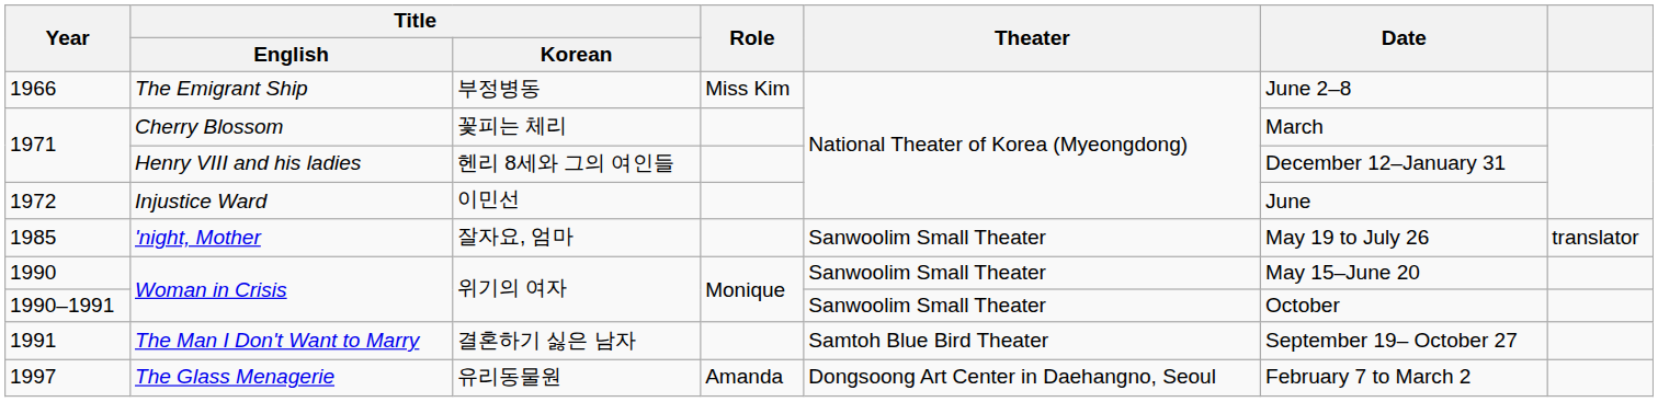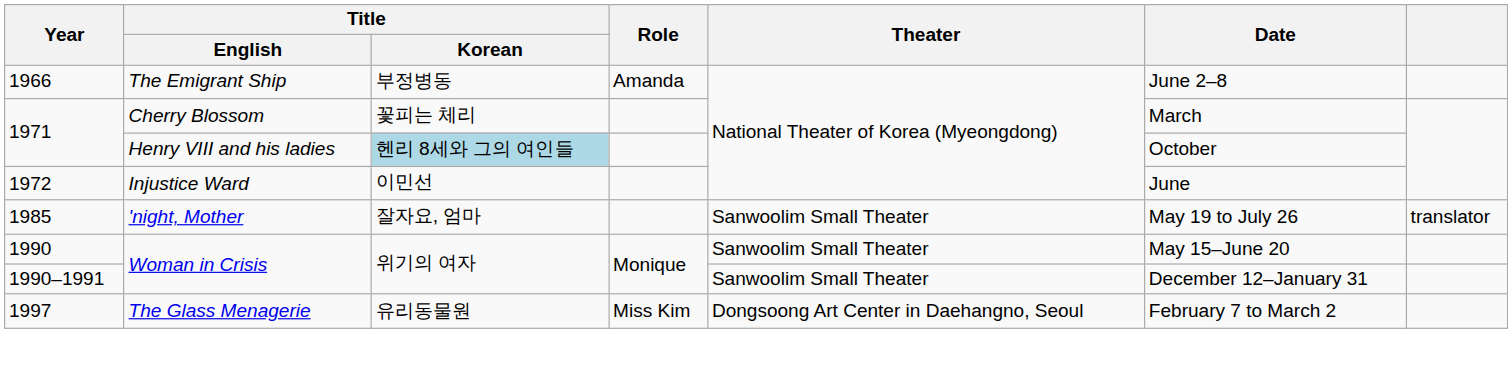1966 | Role: Miss Kim -> Amanda
1971 / Henry VIII and his ladies | Title / Korean: no background -> lightblue background
1971 / Henry VIII and his ladies | Date: December 12–January 31 -> October
1990–1991 | Date: October -> December 12–January 31
- row: 1991 | The Man I Don't Want to Marry | 결혼하기 싫은 남자 | Samtoh Blue Bird Theater | September 19– October 27
1997 | Role: Amanda -> Miss Kim
